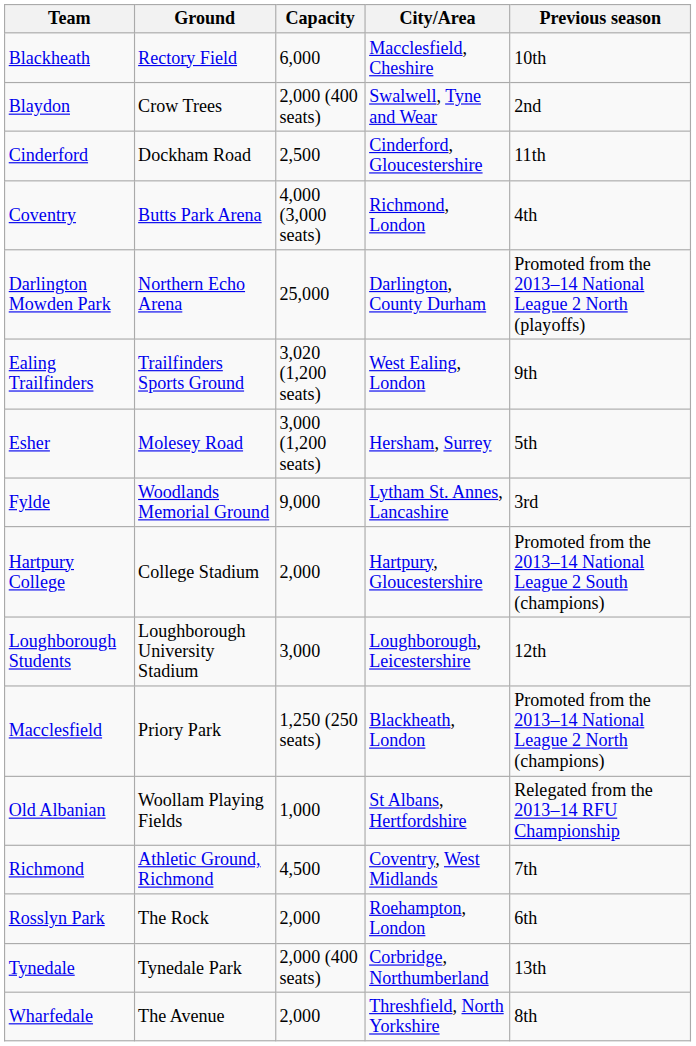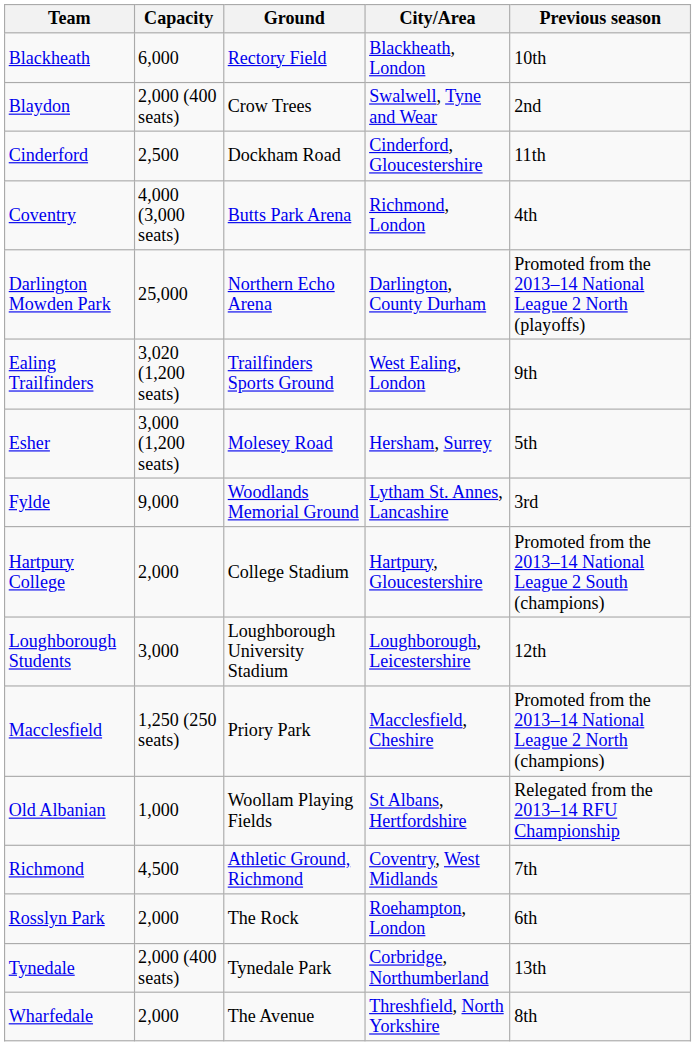columns swapped: Ground <-> Capacity
Blackheath | City/Area: Macclesfield, Cheshire -> Blackheath, London
Macclesfield | City/Area: Blackheath, London -> Macclesfield, Cheshire
